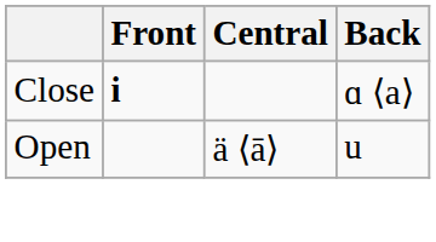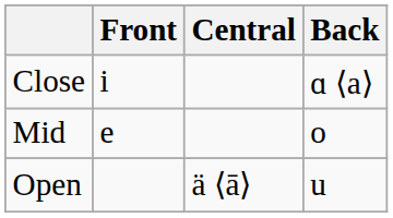Close | Front: bold -> normal
+ row: Mid | e | o
